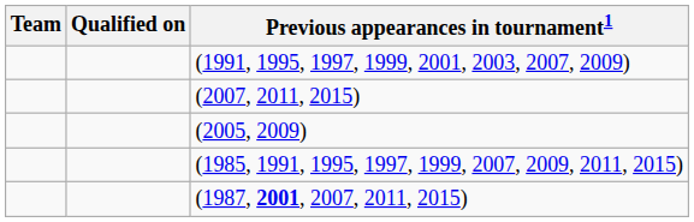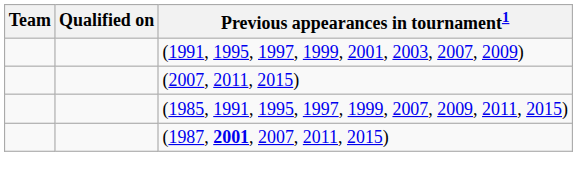- row: (2005, 2009)
